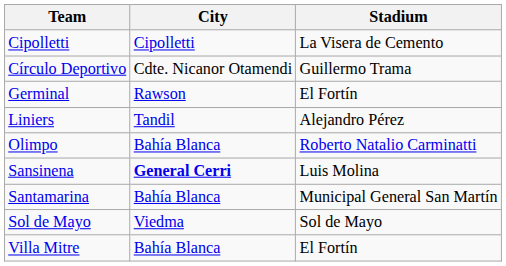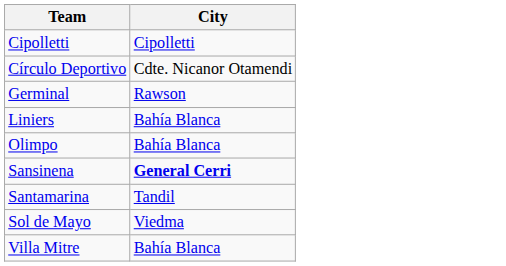- column: Stadium | La Visera de Cemento | Guillermo Trama | El Fortín | Alejandro Pérez | Roberto Natalio Carminatti | Luis Molina | Municipal General San Martín | Sol de Mayo | El Fortín
Liniers | City: Tandil -> Bahía Blanca
Santamarina | City: Bahía Blanca -> Tandil
